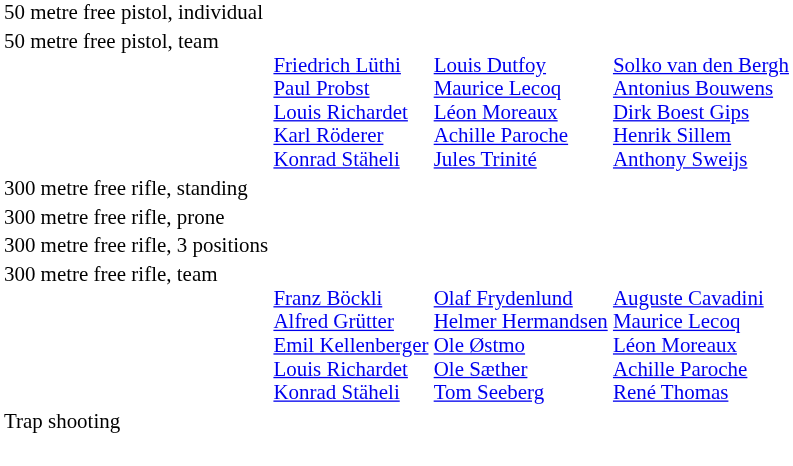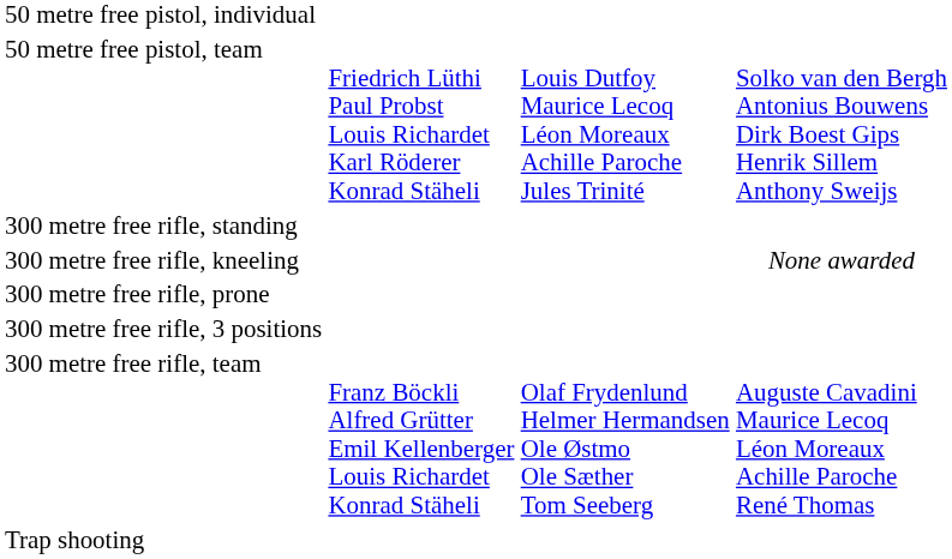+ row: 300 metre free rifle, kneeling | None awarded
